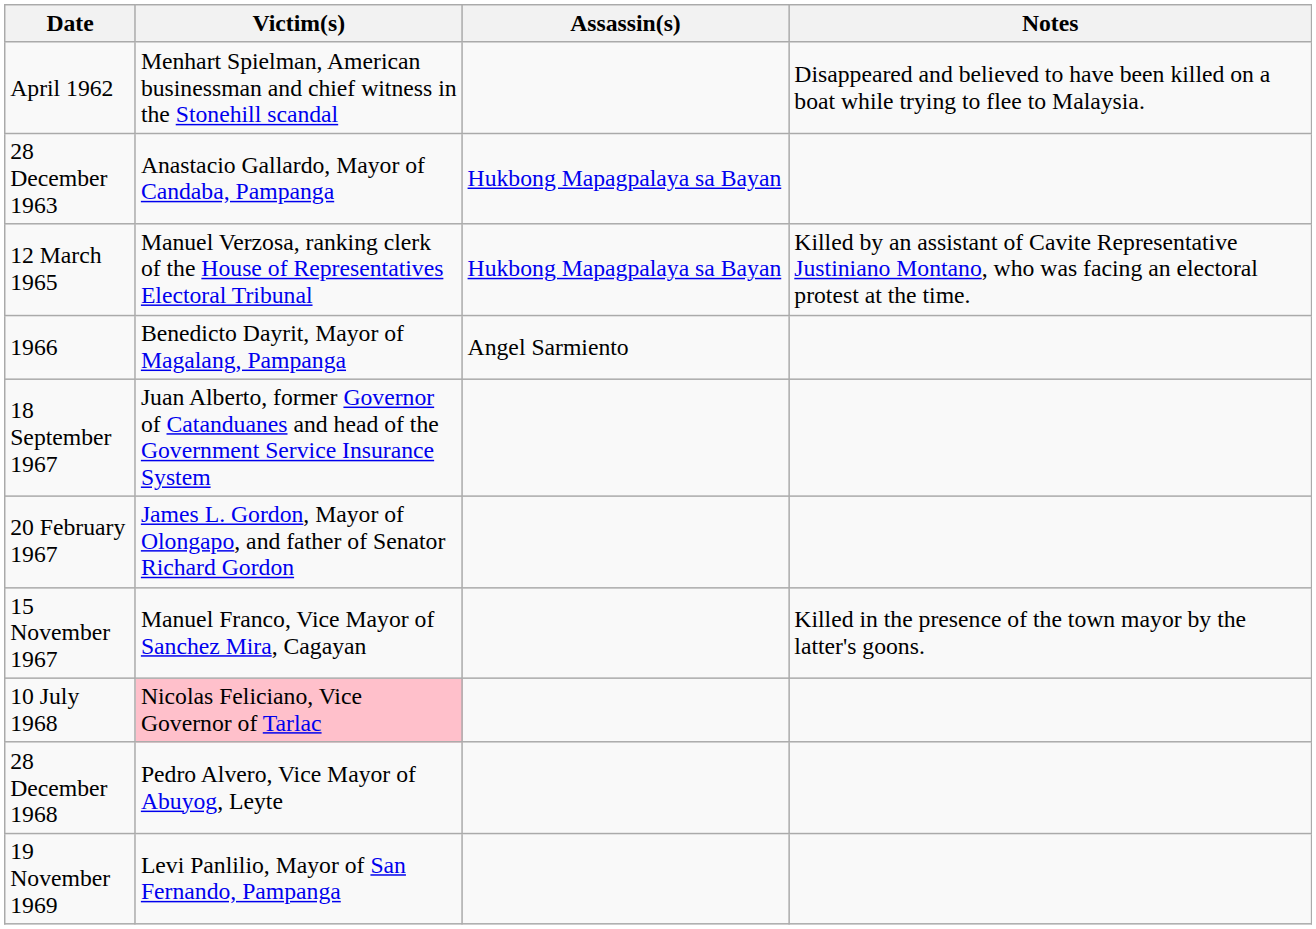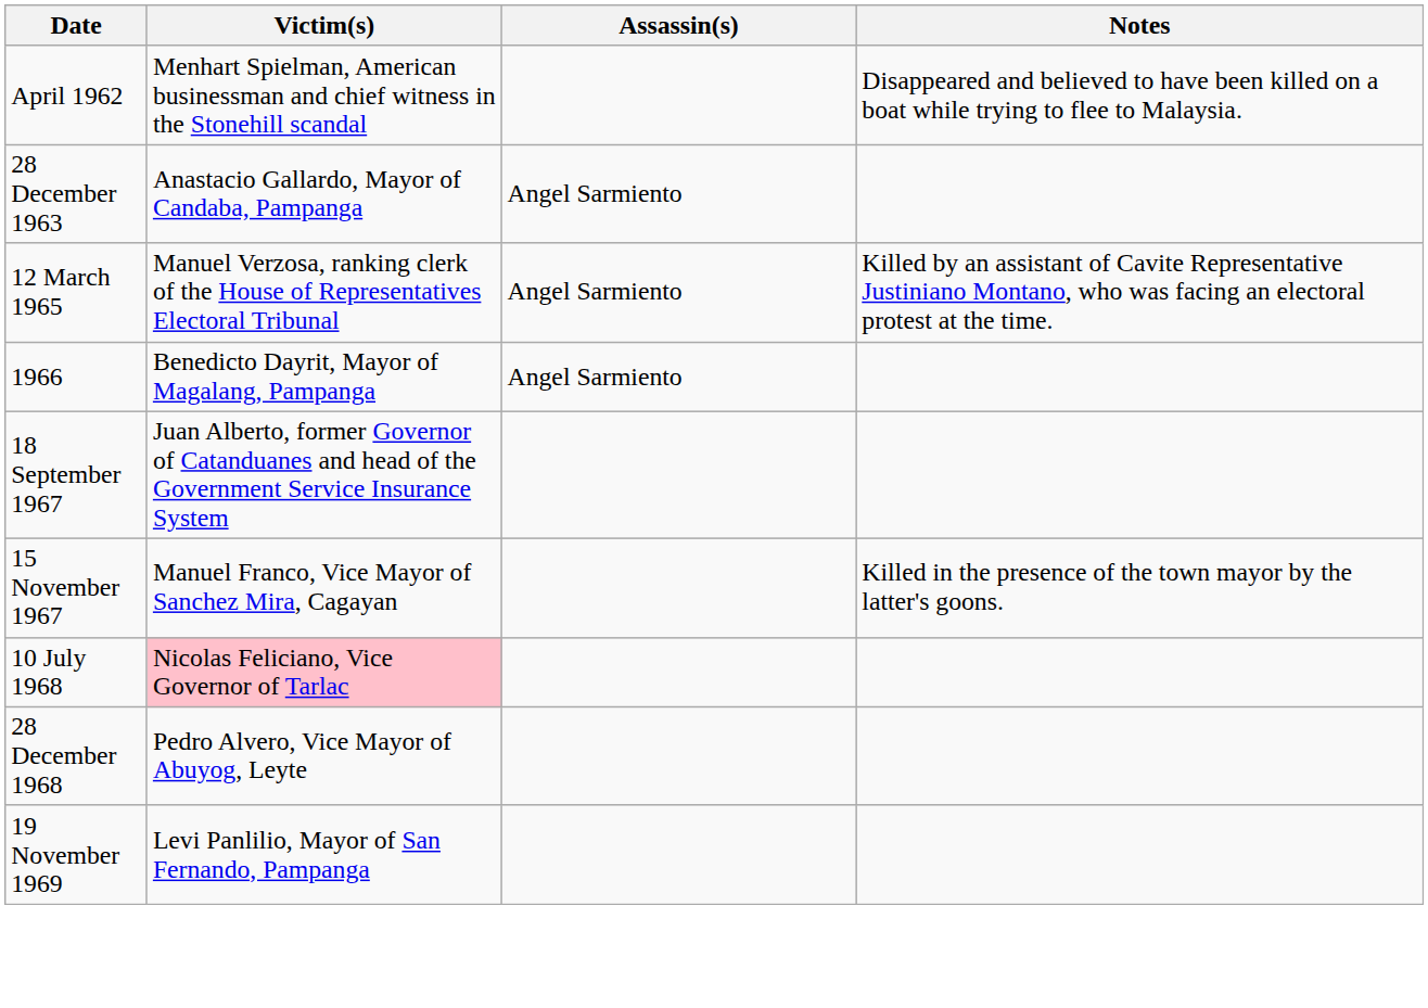28 December 1963 | Assassin(s): Hukbong Mapagpalaya sa Bayan -> Angel Sarmiento
12 March 1965 | Assassin(s): Hukbong Mapagpalaya sa Bayan -> Angel Sarmiento
- row: 20 February 1967 | James L. Gordon, Mayor of Olongapo, and father of Senator Richard Gordon
